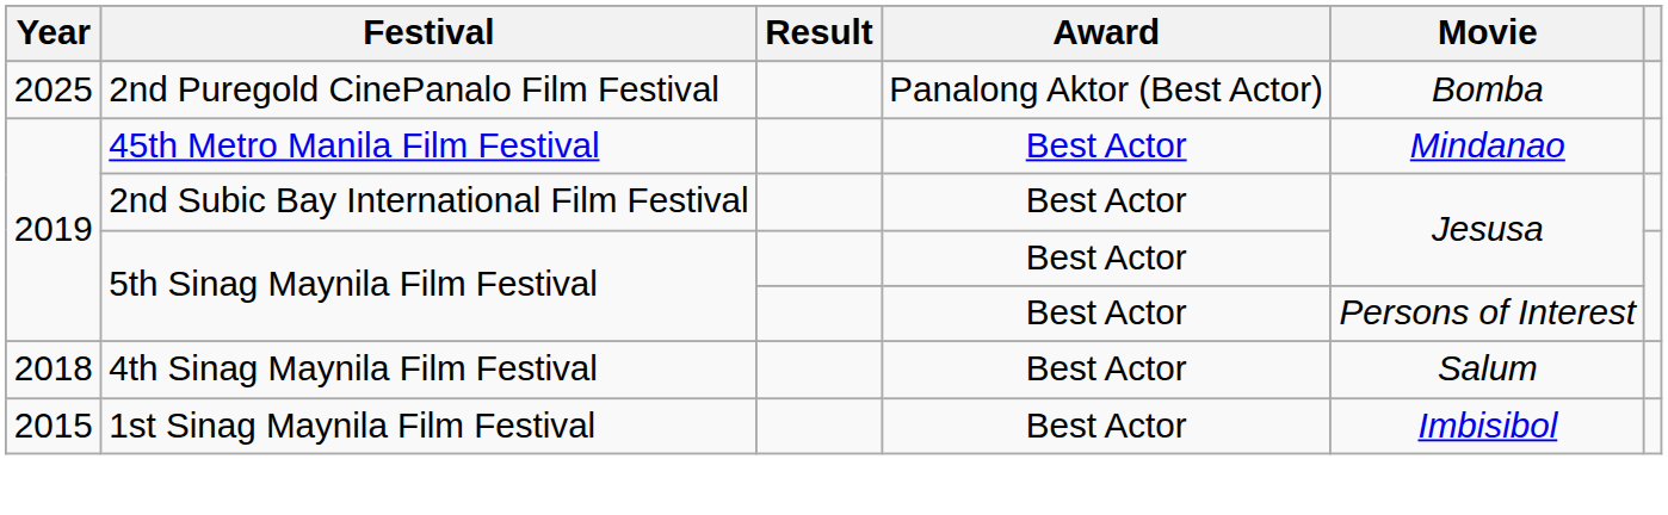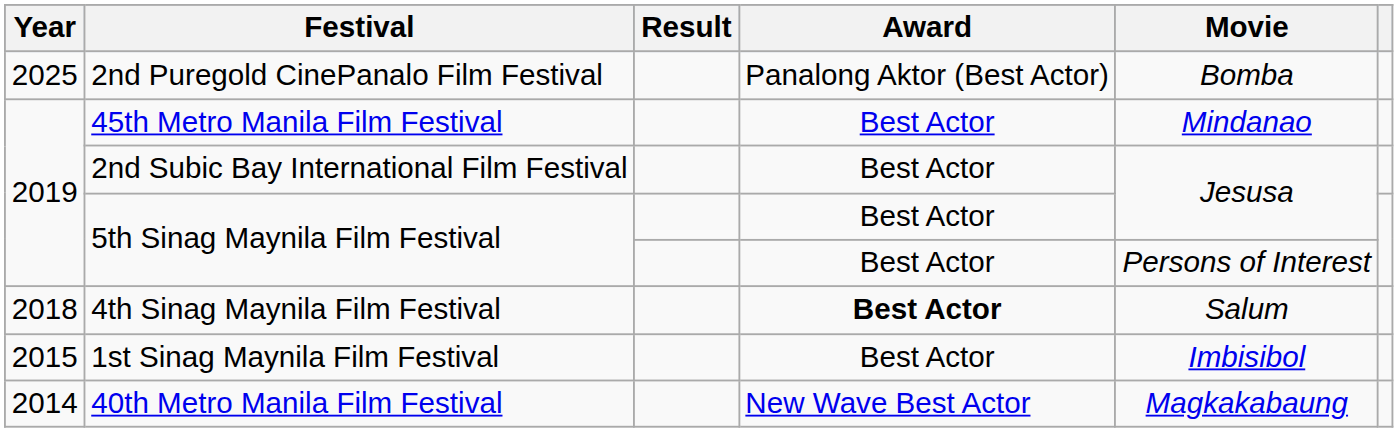4th Sinag Maynila Film Festival | Award: normal -> bold
+ row: 2014 | 40th Metro Manila Film Festival | New Wave Best Actor | Magkakabaung
